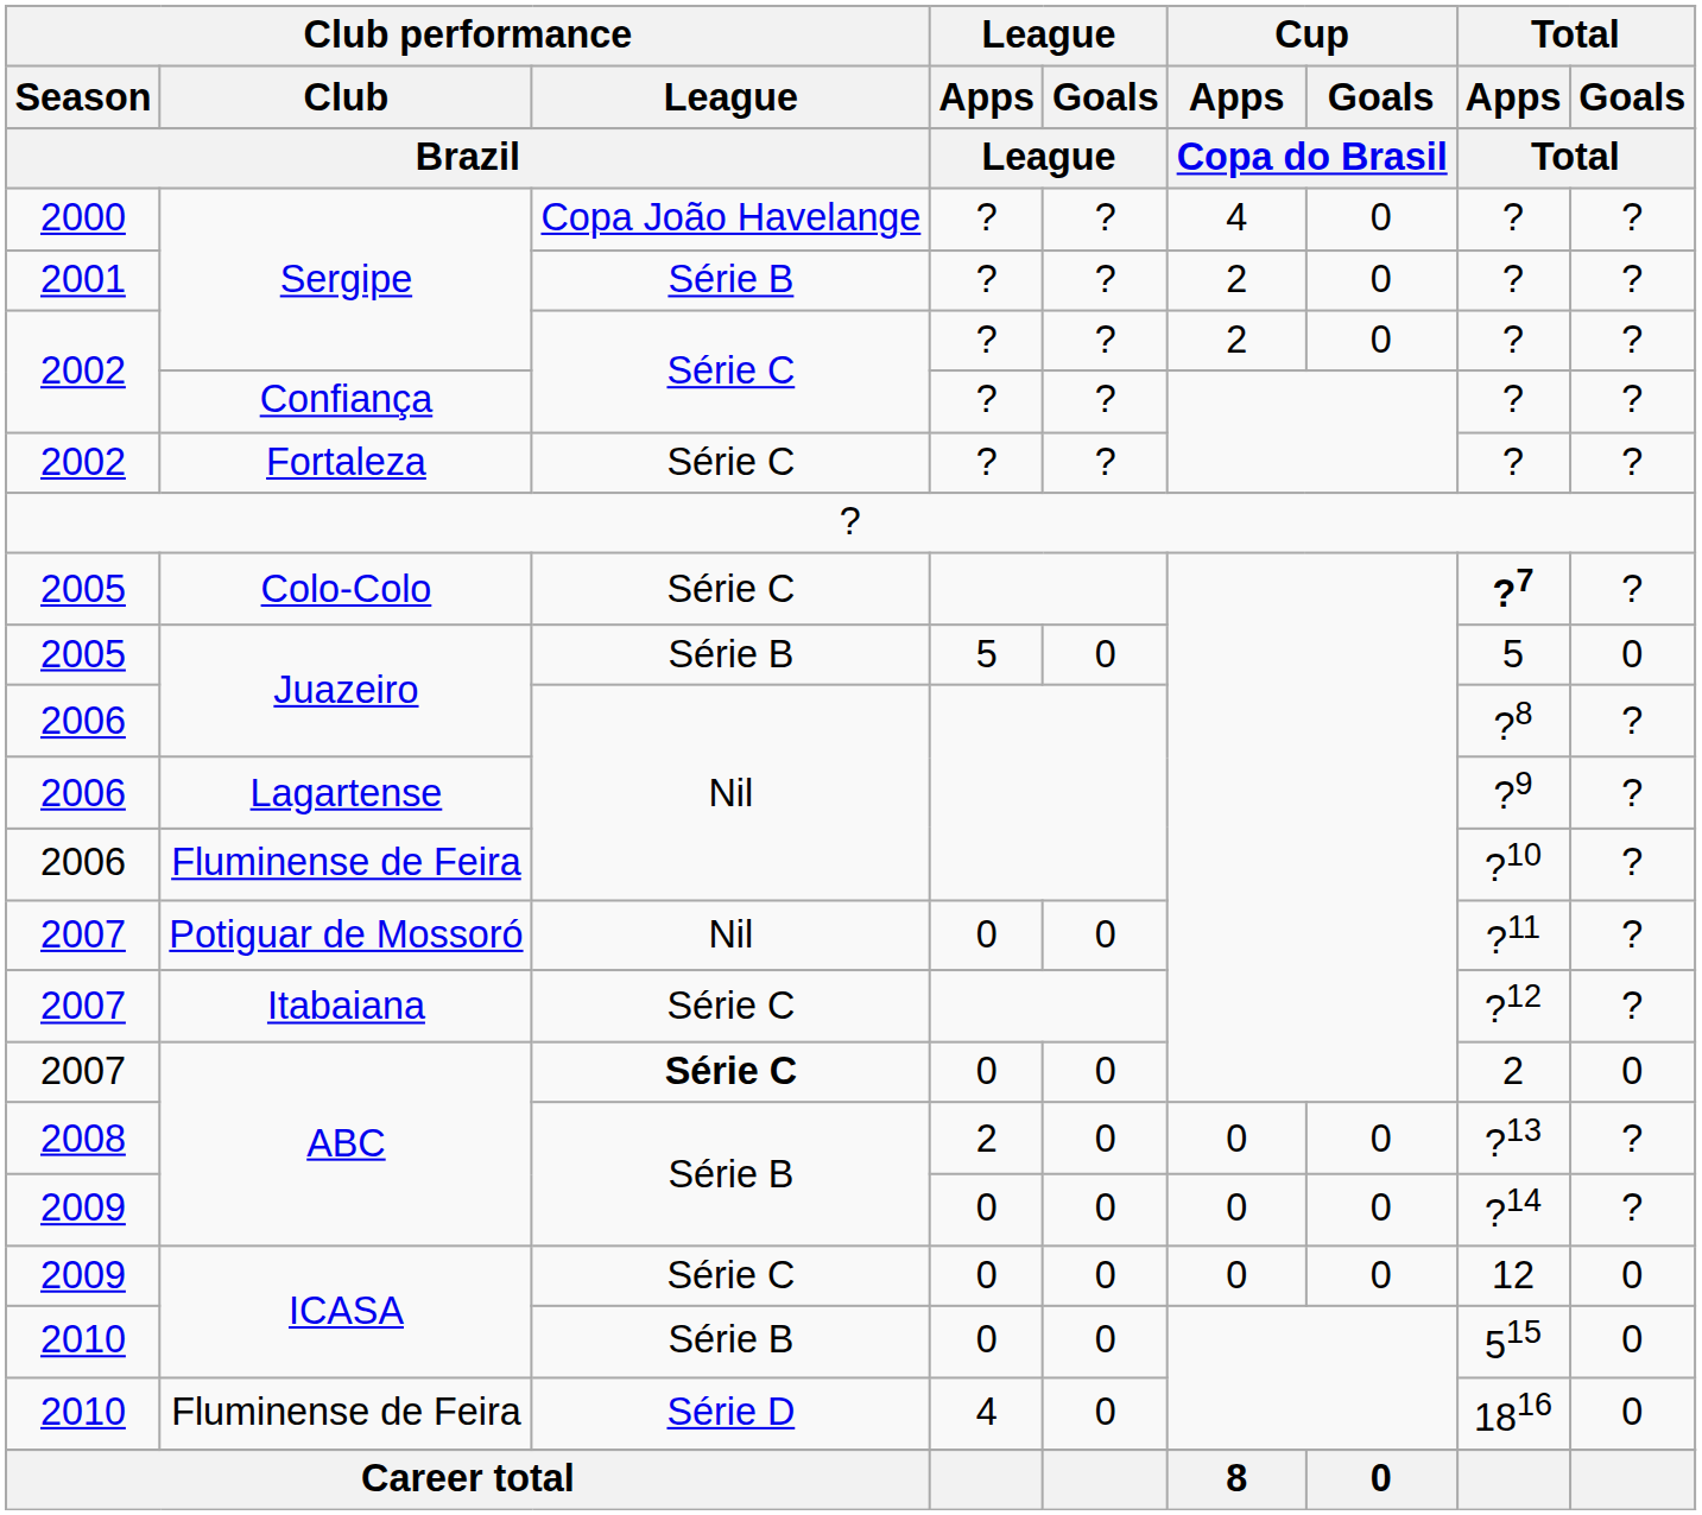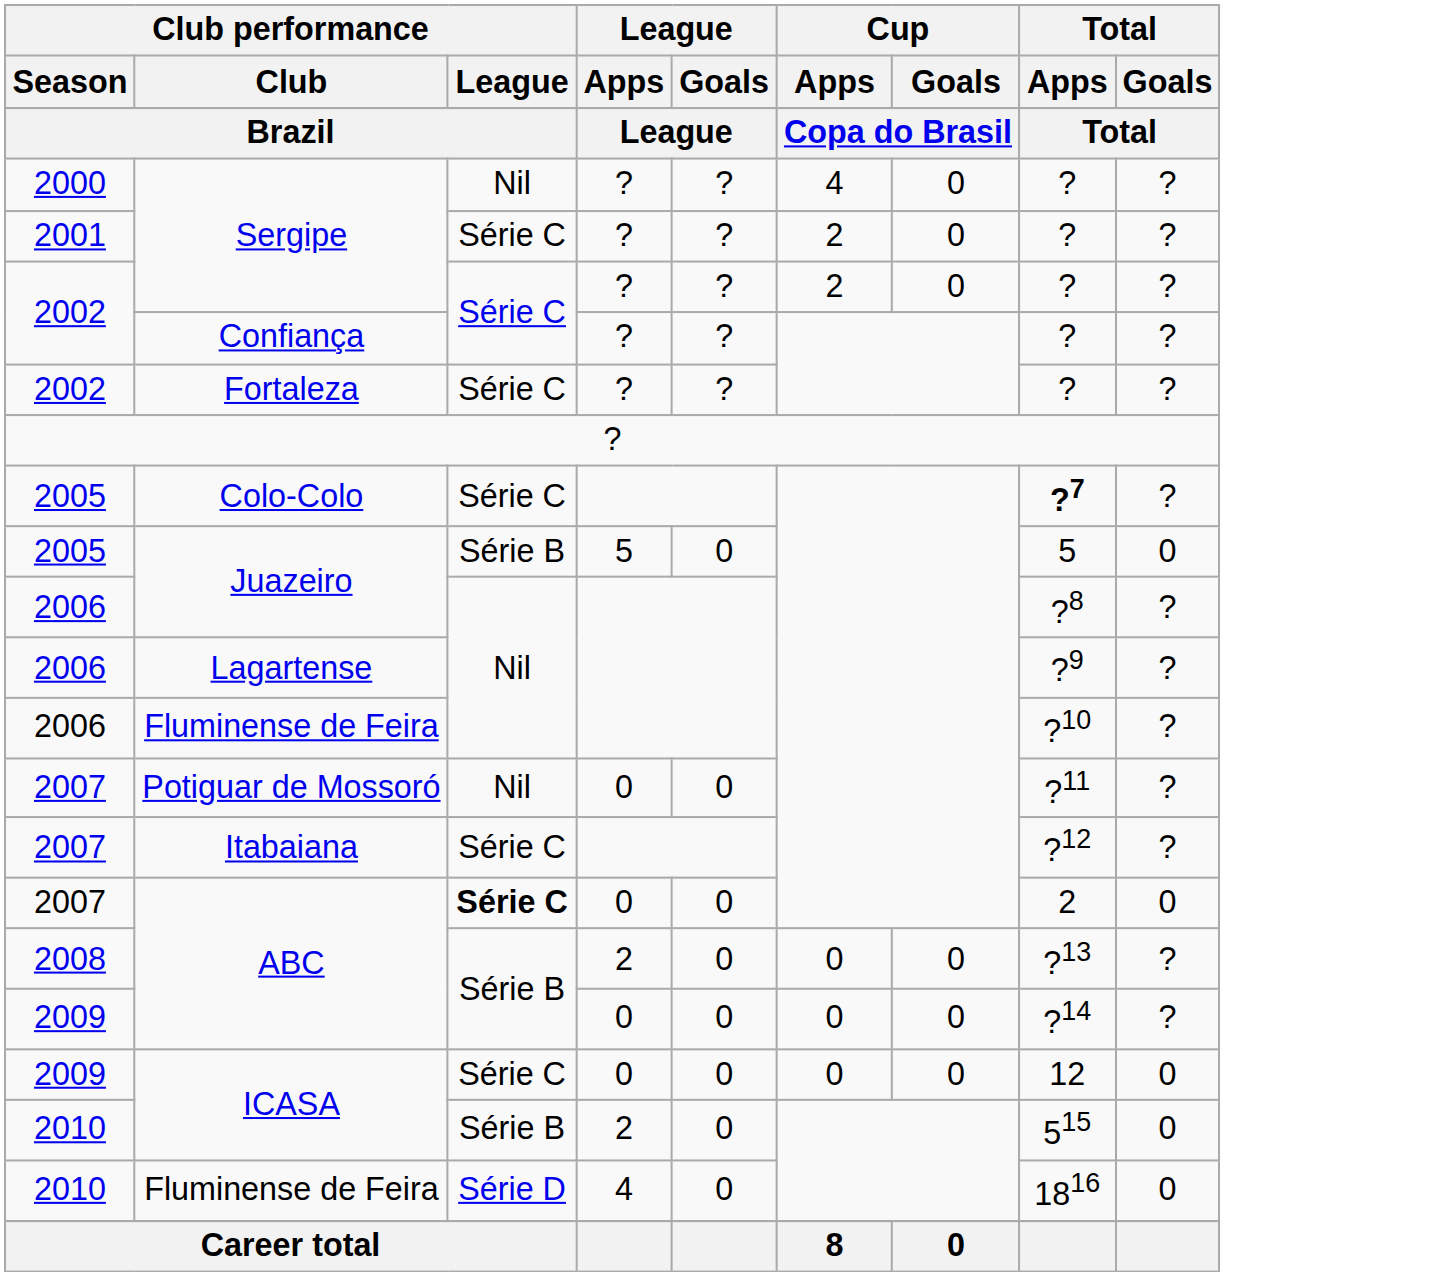2000 / Sergipe | Club performance / League: Copa João Havelange -> Nil
2001 / Sergipe | Club performance / League: Série B -> Série C
2010 / ICASA | League / Apps: 0 -> 2
